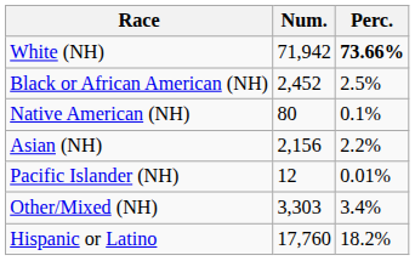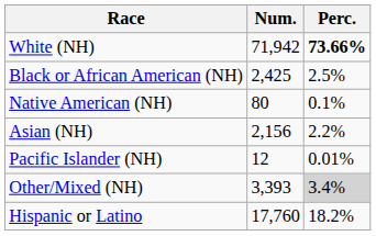Black or African American (NH) | Num.: 2,452 -> 2,425
Other/Mixed (NH) | Num.: 3,303 -> 3,393
Other/Mixed (NH) | Perc.: no background -> lightgrey background
